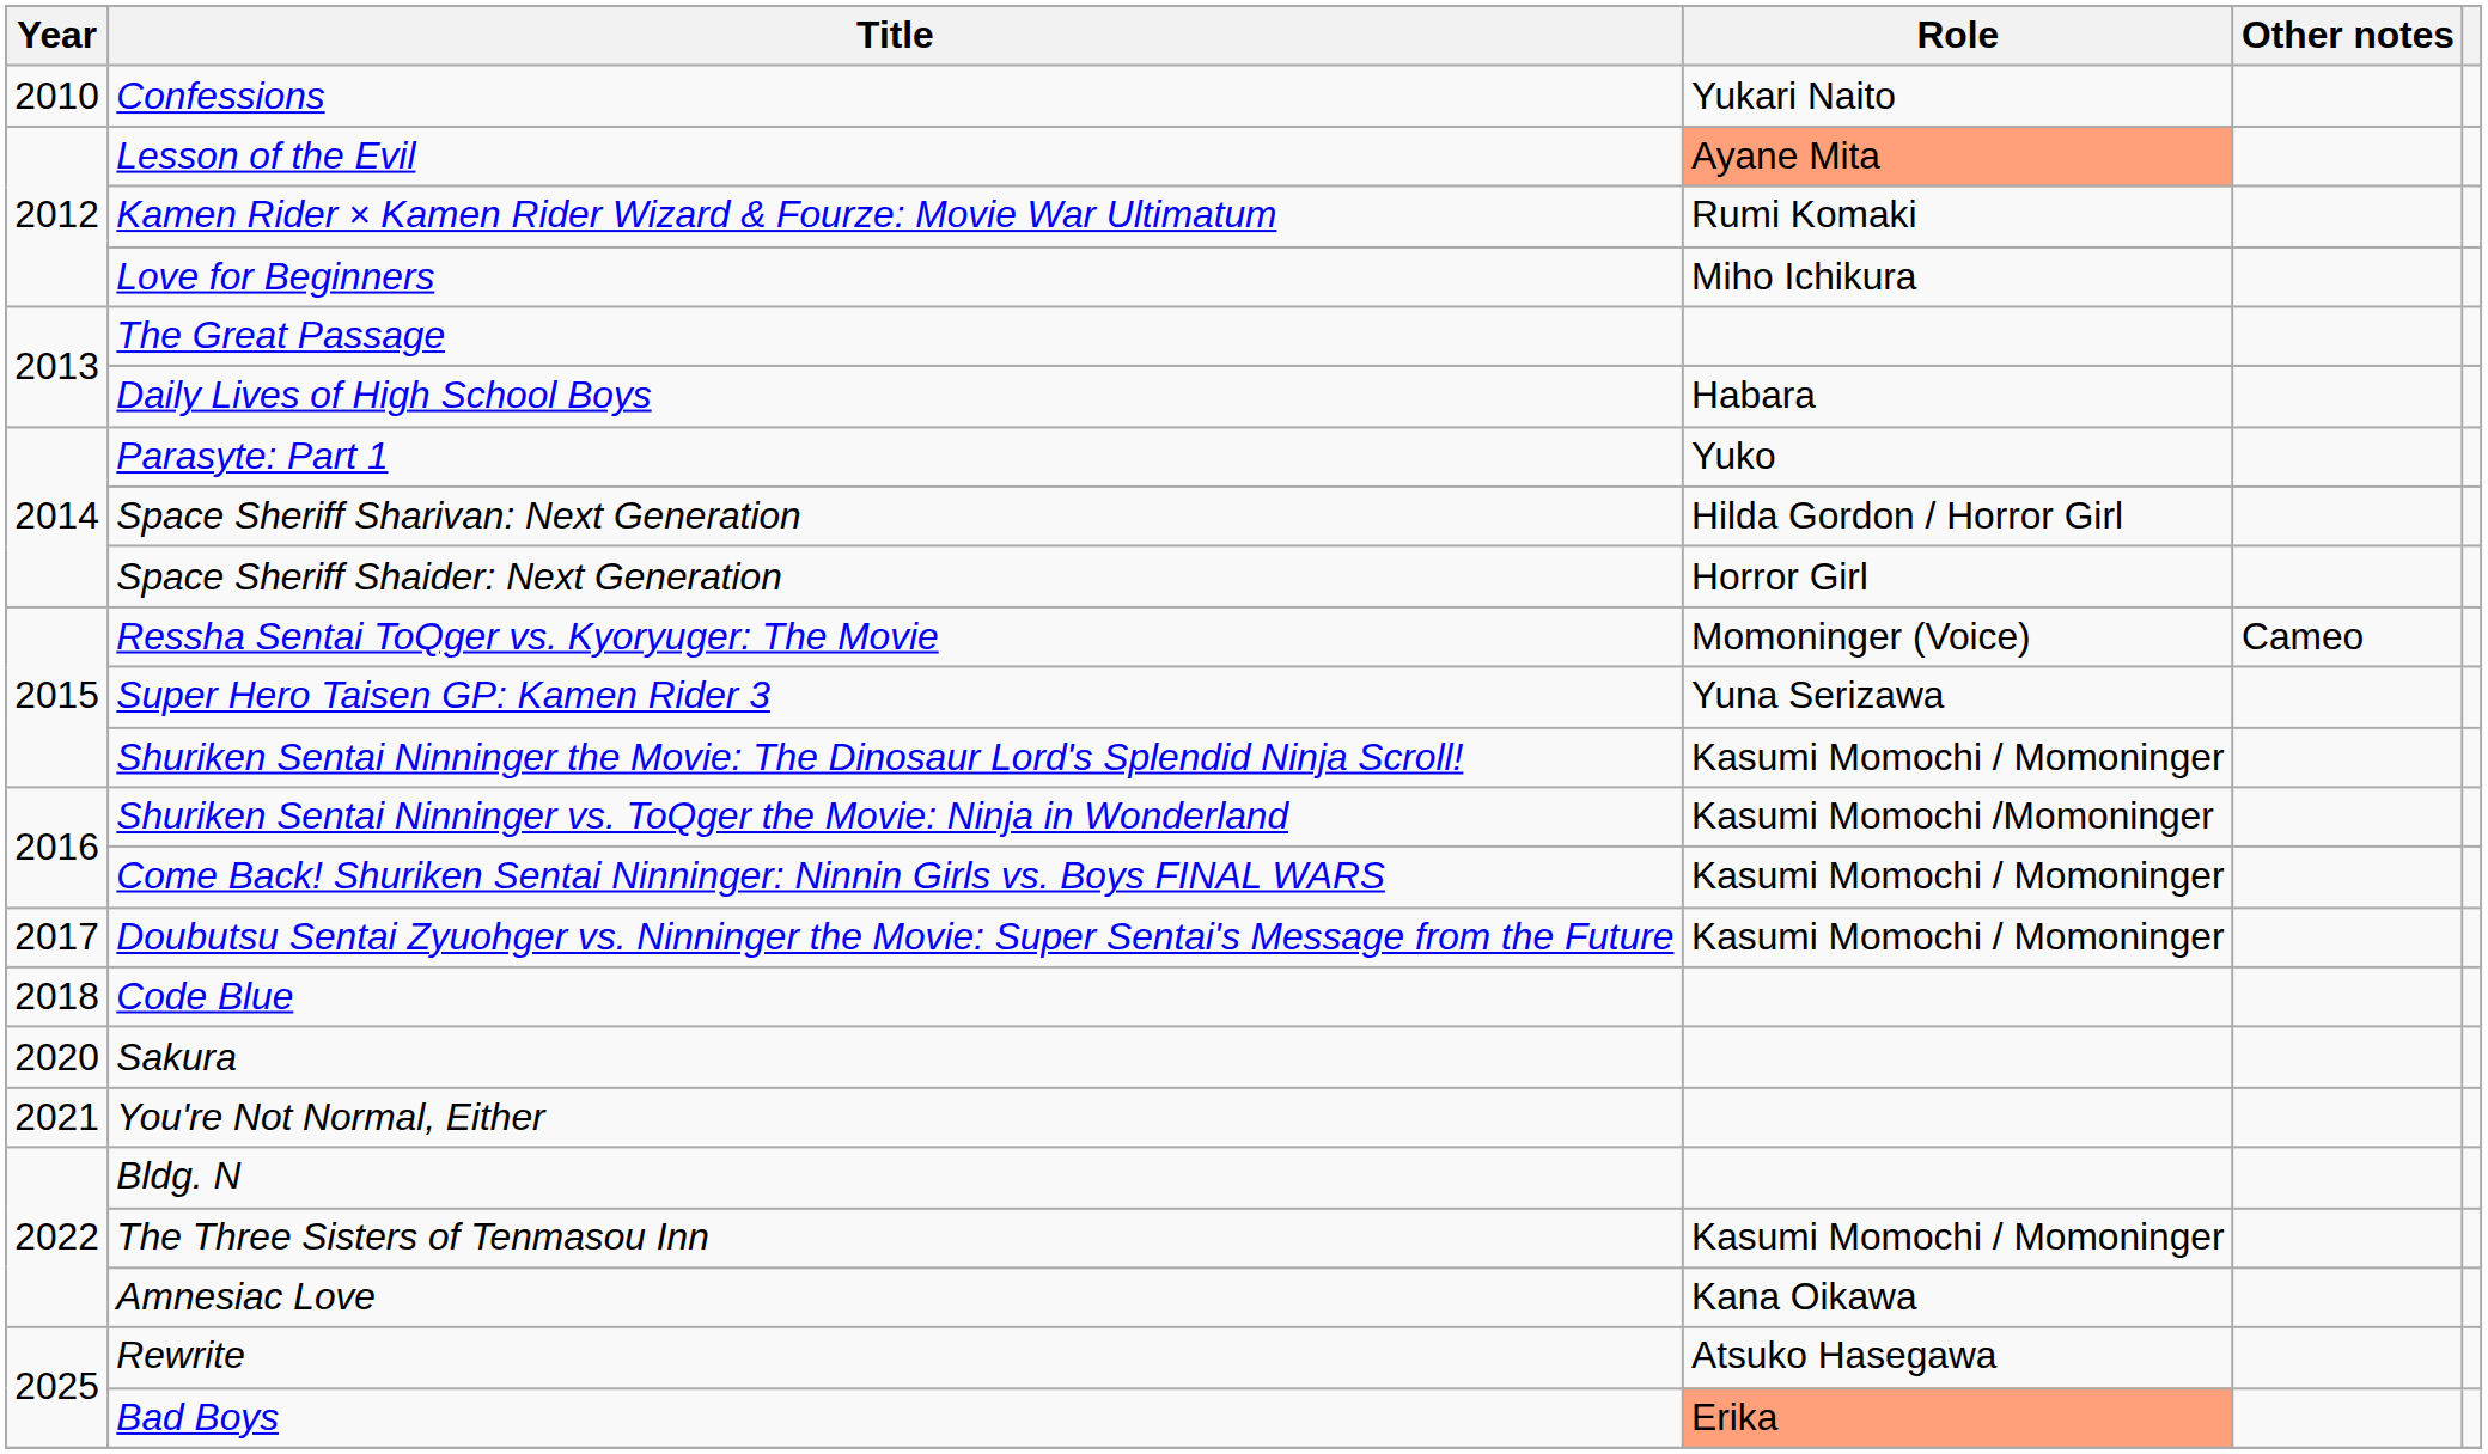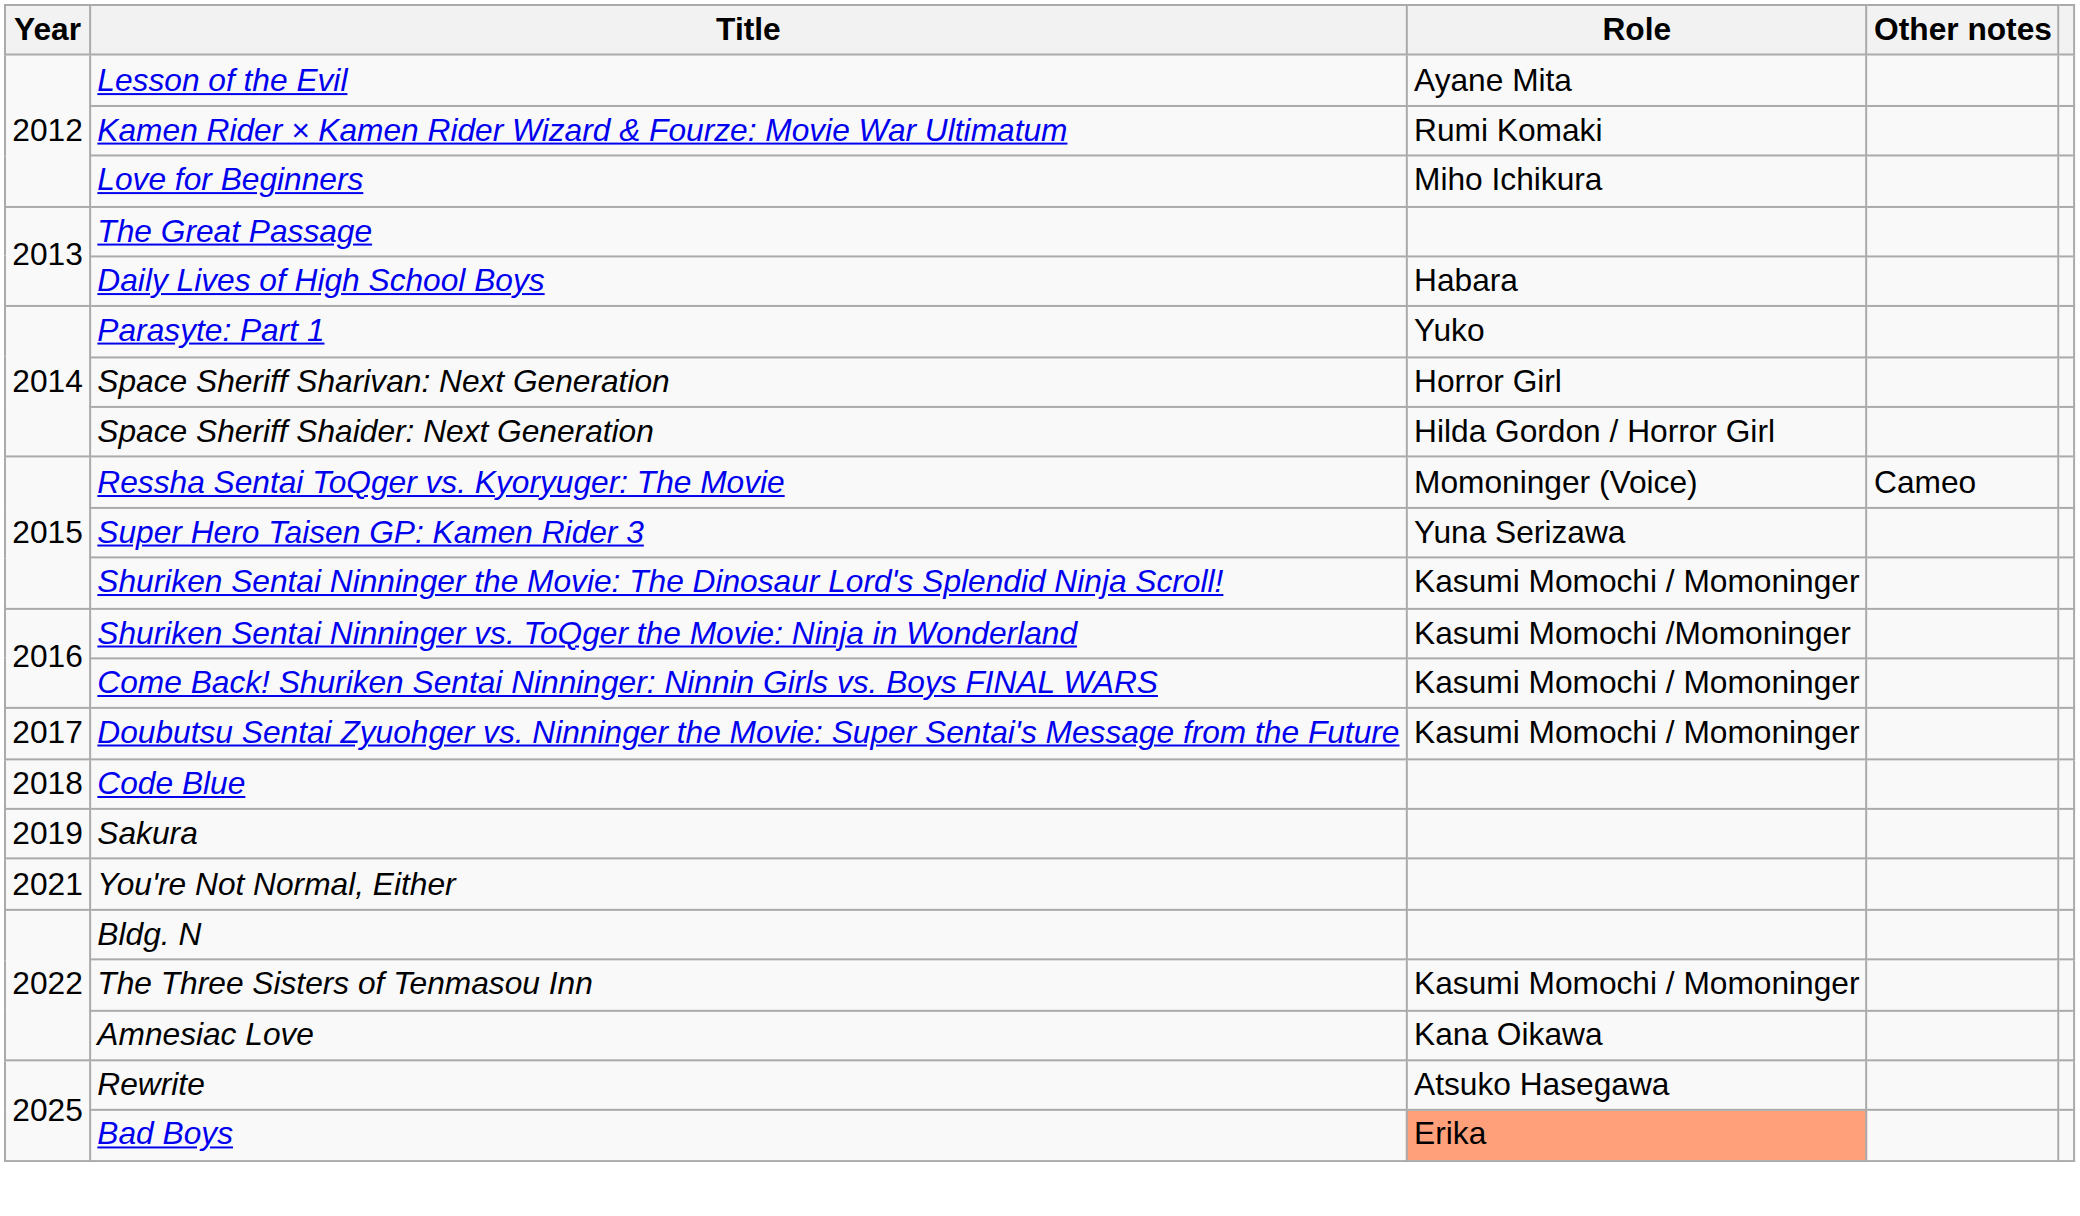- row: 2010 | Confessions | Yukari Naito
Lesson of the Evil | Role: lightsalmon background -> no background
Space Sheriff Sharivan: Next Generation | Role: Hilda Gordon / Horror Girl -> Horror Girl
Space Sheriff Shaider: Next Generation | Role: Horror Girl -> Hilda Gordon / Horror Girl
Sakura | Year: 2020 -> 2019
